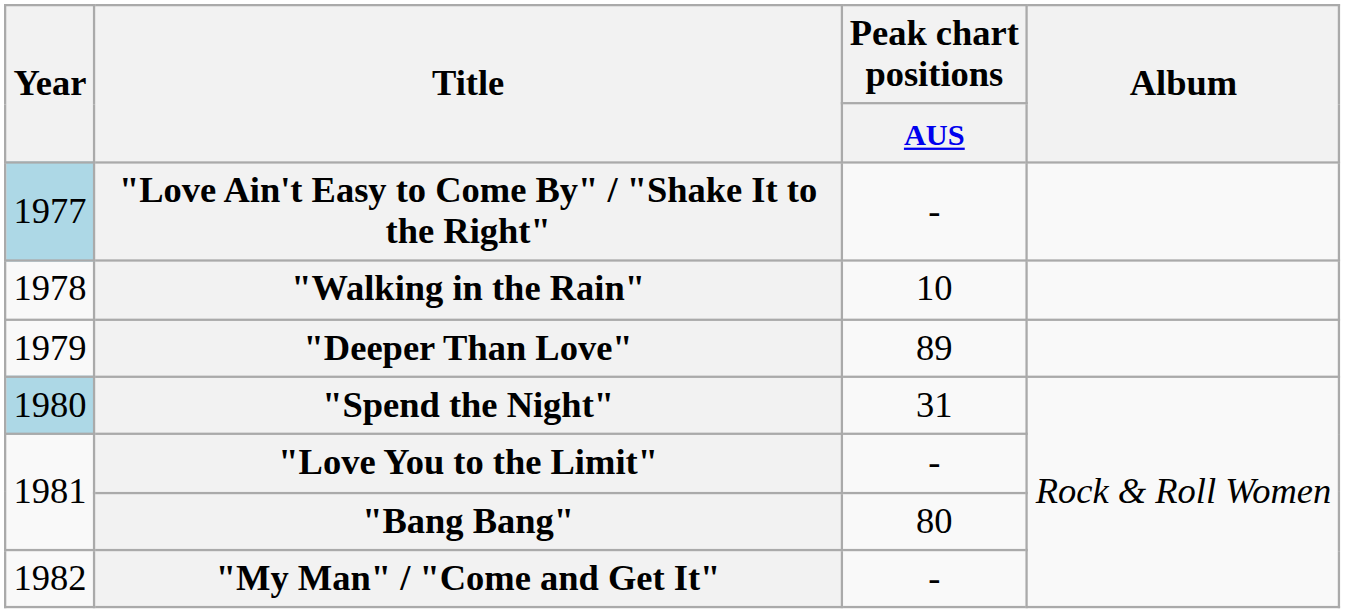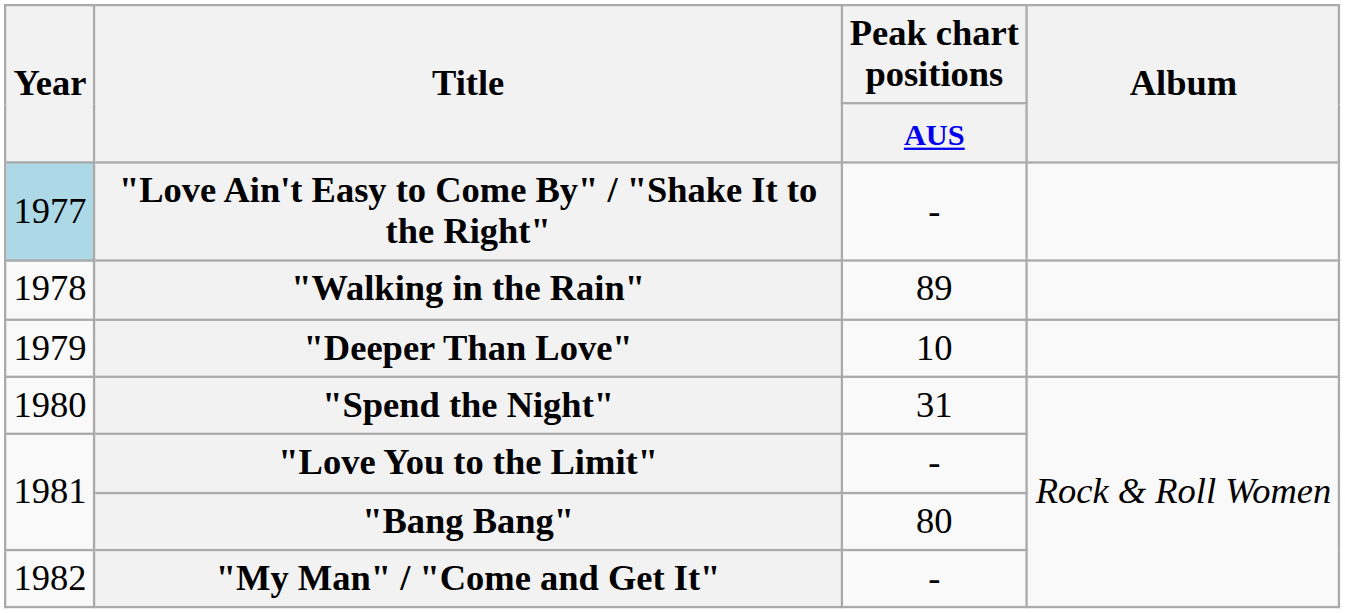"Walking in the Rain" | Peak chart positions / AUS: 10 -> 89
"Deeper Than Love" | Peak chart positions / AUS: 89 -> 10
"Spend the Night" | Year: lightblue background -> no background
